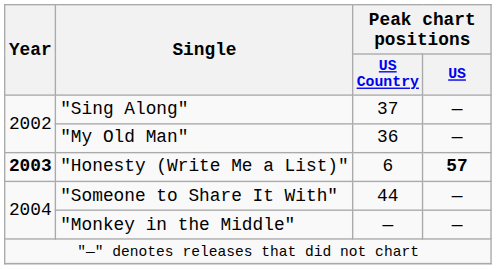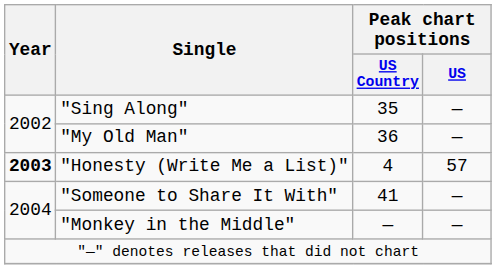"Sing Along" | Peak chart positions / US Country: 37 -> 35
"Honesty (Write Me a List)" | Peak chart positions / US Country: 6 -> 4
"Honesty (Write Me a List)" | Peak chart positions / US: bold -> normal
"Someone to Share It With" | Peak chart positions / US Country: 44 -> 41
